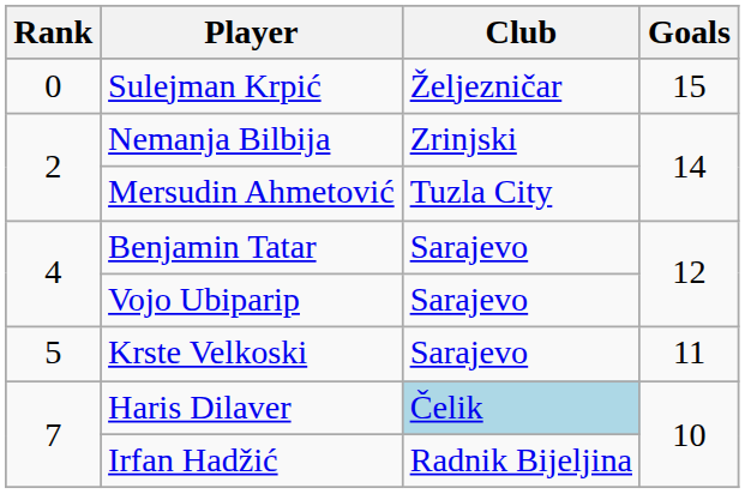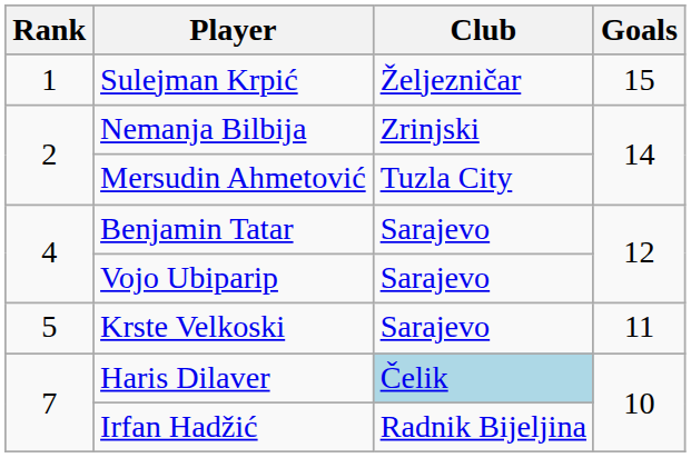Sulejman Krpić | Rank: 0 -> 1
